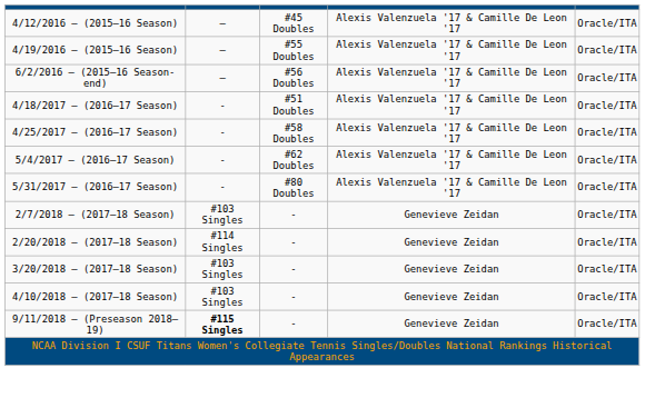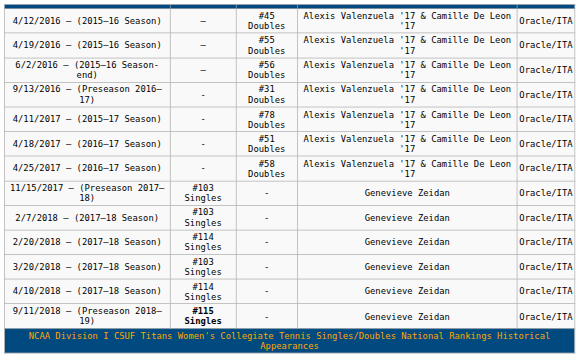+ row: 9/13/2016 – (Preseason 2016–17) | - | #31 Doubles | Alexis Valenzuela '17 & Camille De Leon '17 | Oracle/ITA
+ row: 4/11/2017 – (2015–17 Season) | - | #78 Doubles | Alexis Valenzuela '17 & Camille De Leon '17 | Oracle/ITA
- row: 5/4/2017 – (2016–17 Season) | - | #62 Doubles | Alexis Valenzuela '17 & Camille De Leon '17 | Oracle/ITA
- row: 5/31/2017 – (2016–17 Season) | - | #80 Doubles | Alexis Valenzuela '17 & Camille De Leon '17 | Oracle/ITA
+ row: 11/15/2017 – (Preseason 2017–18) | #103 Singles | - | Genevieve Zeidan | Oracle/ITA
4/10/2018 – (2017–18 Season) | column 2: #103 Singles -> #114 Singles
